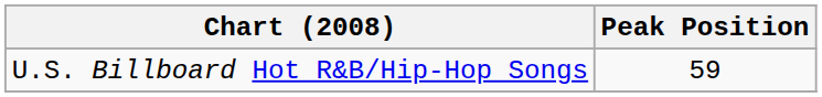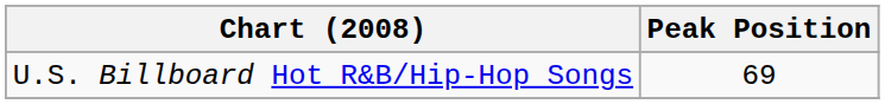U.S. Billboard Hot R&B/Hip-Hop Songs | Peak Position: 59 -> 69
